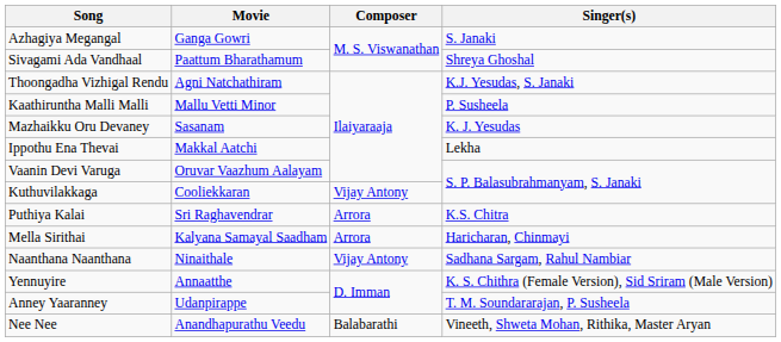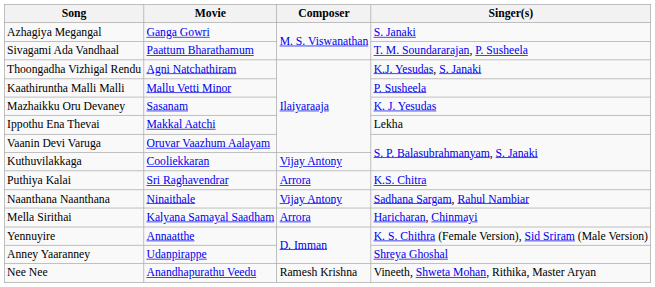Sivagami Ada Vandhaal | Singer(s): Shreya Ghoshal -> T. M. Soundararajan, P. Susheela
rows swapped: Mella Sirithai <-> Naanthana Naanthana
Anney Yaaranney | Singer(s): T. M. Soundararajan, P. Susheela -> Shreya Ghoshal
Nee Nee | Composer: Balabarathi -> Ramesh Krishna
